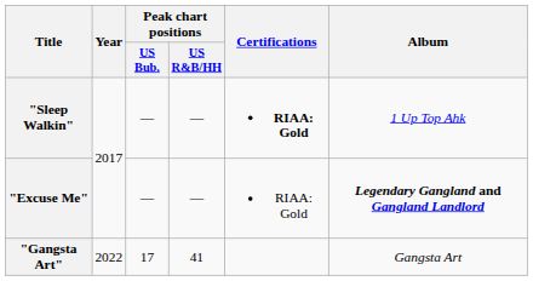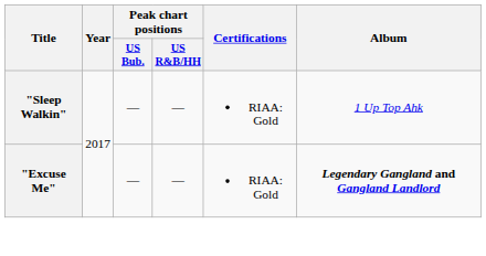"Sleep Walkin" | Certifications: bold -> normal
- row: "Gangsta Art" | 2022 | 17 | 41 | Gangsta Art
